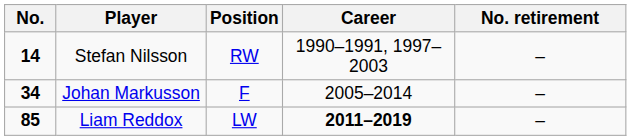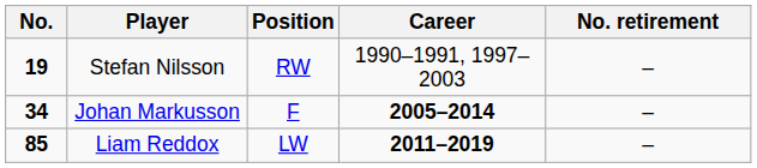Stefan Nilsson | No.: 14 -> 19
Johan Markusson | Career: normal -> bold
